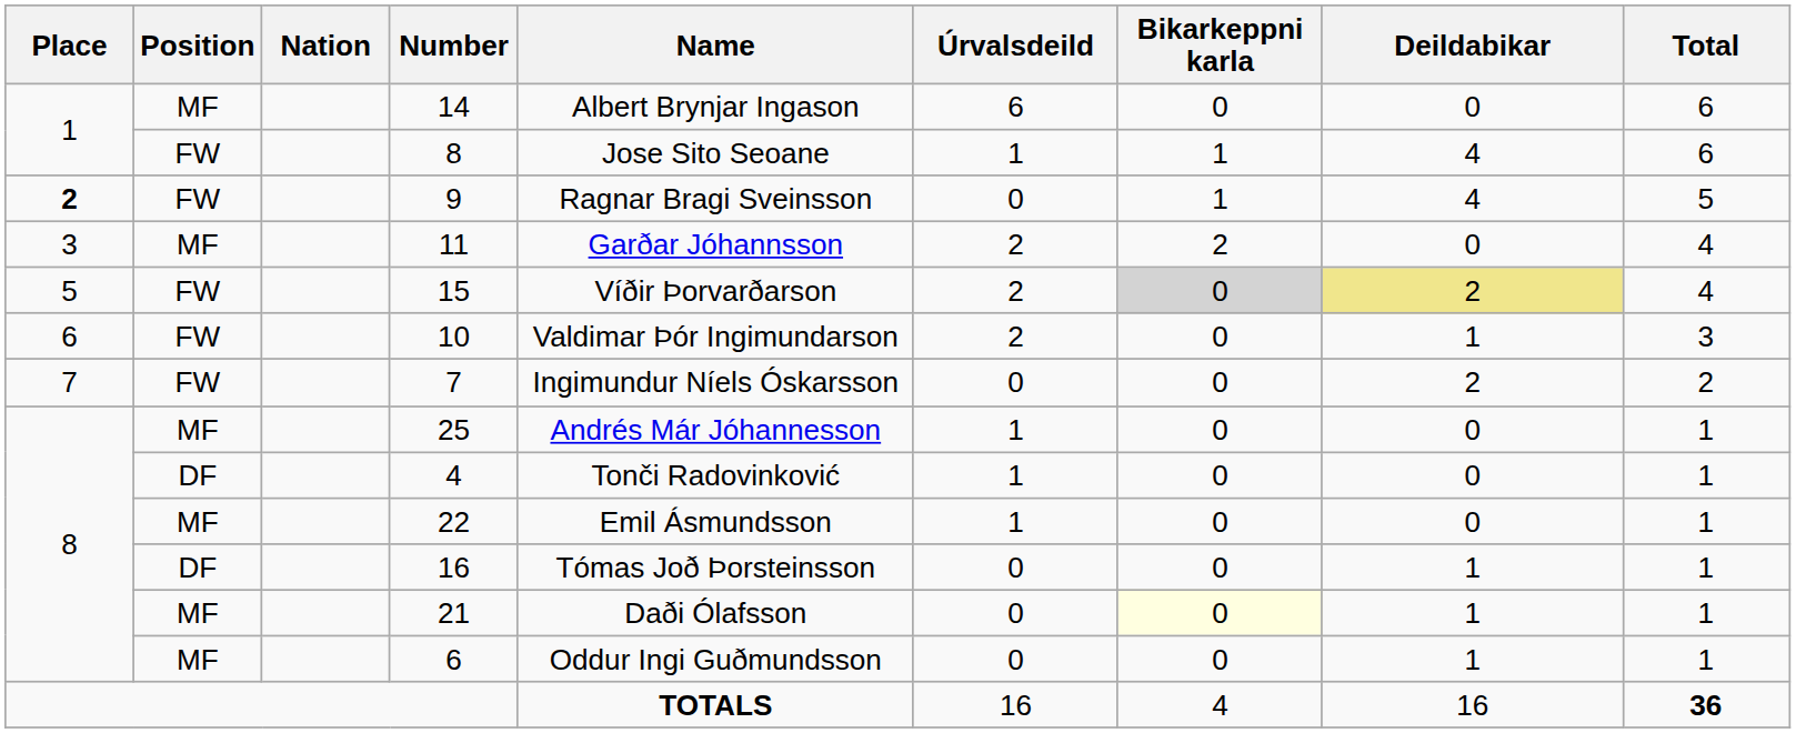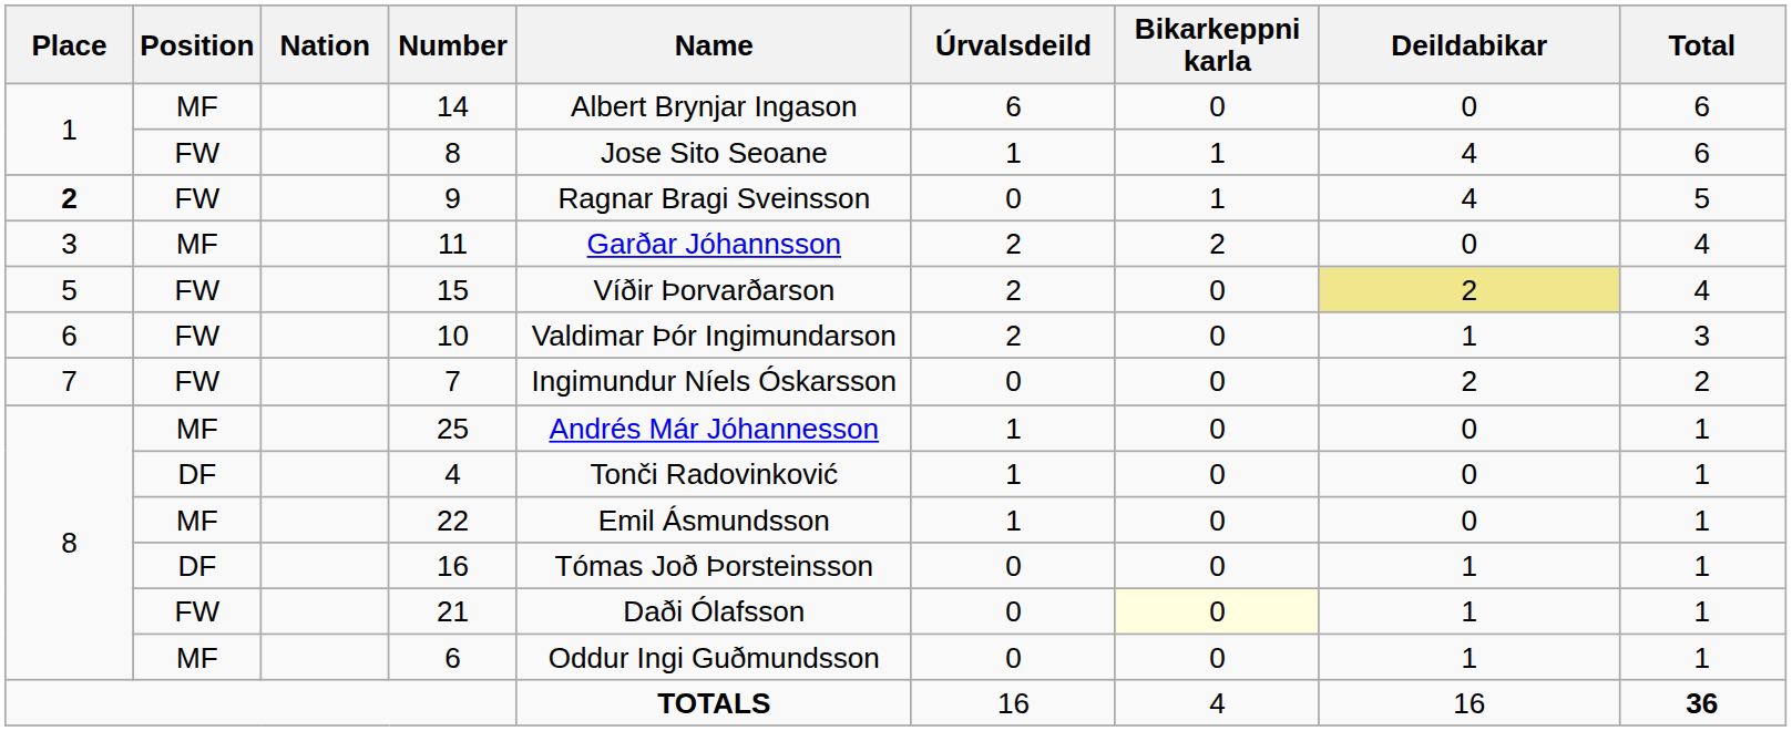15 | Bikarkeppni karla: lightgrey background -> no background
21 | Position: MF -> FW
